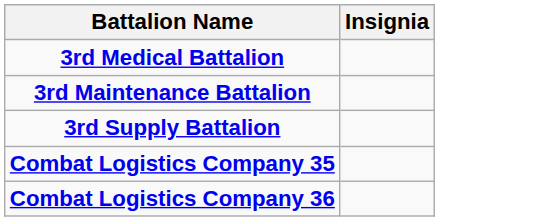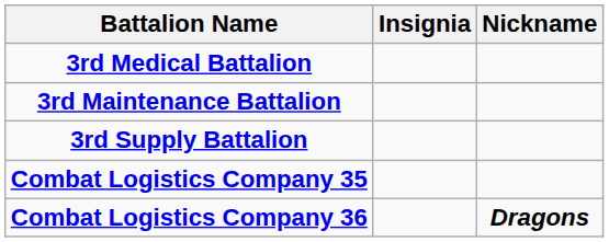+ column: Nickname | Dragons
